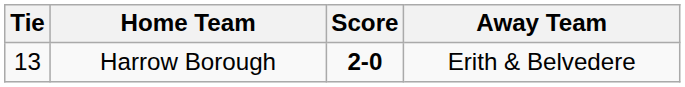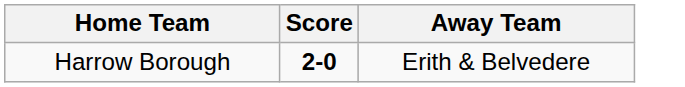- column: Tie | 13
